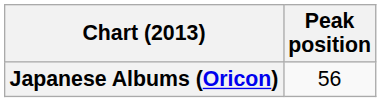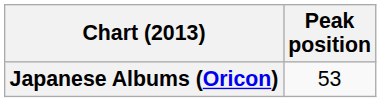Japanese Albums (Oricon) | Peak position: 56 -> 53
